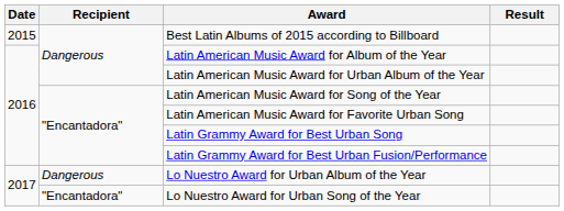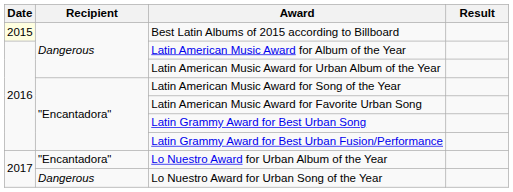Best Latin Albums of 2015 according to Billboard | Date: no background -> lightyellow background
Lo Nuestro Award for Urban Album of the Year | Recipient: Dangerous -> "Encantadora"
Lo Nuestro Award for Urban Song of the Year | Recipient: "Encantadora" -> Dangerous
